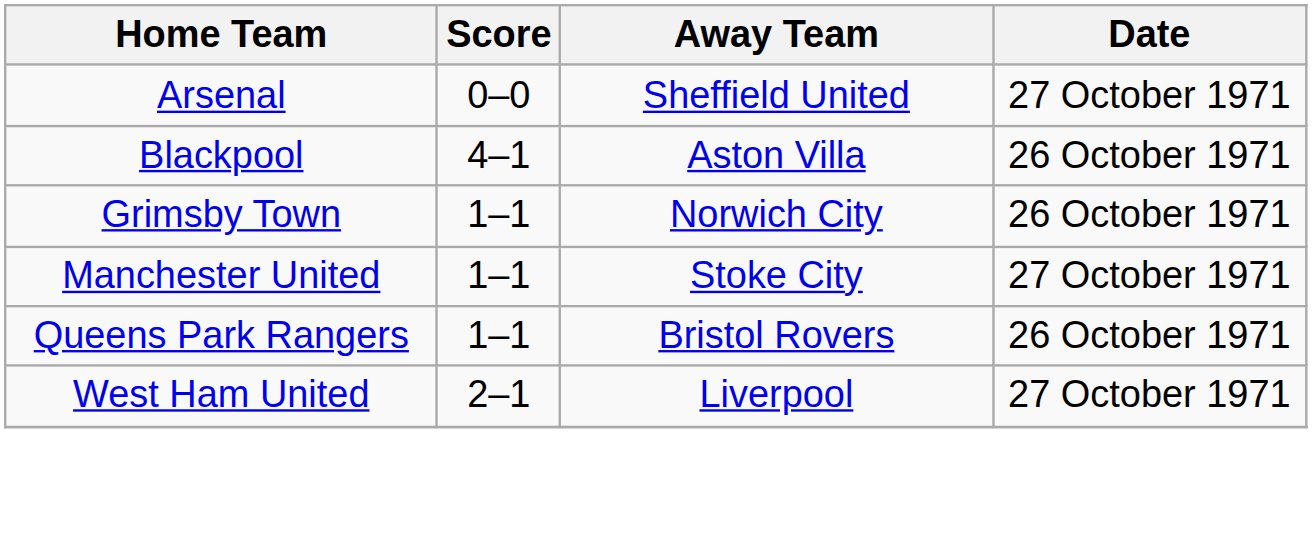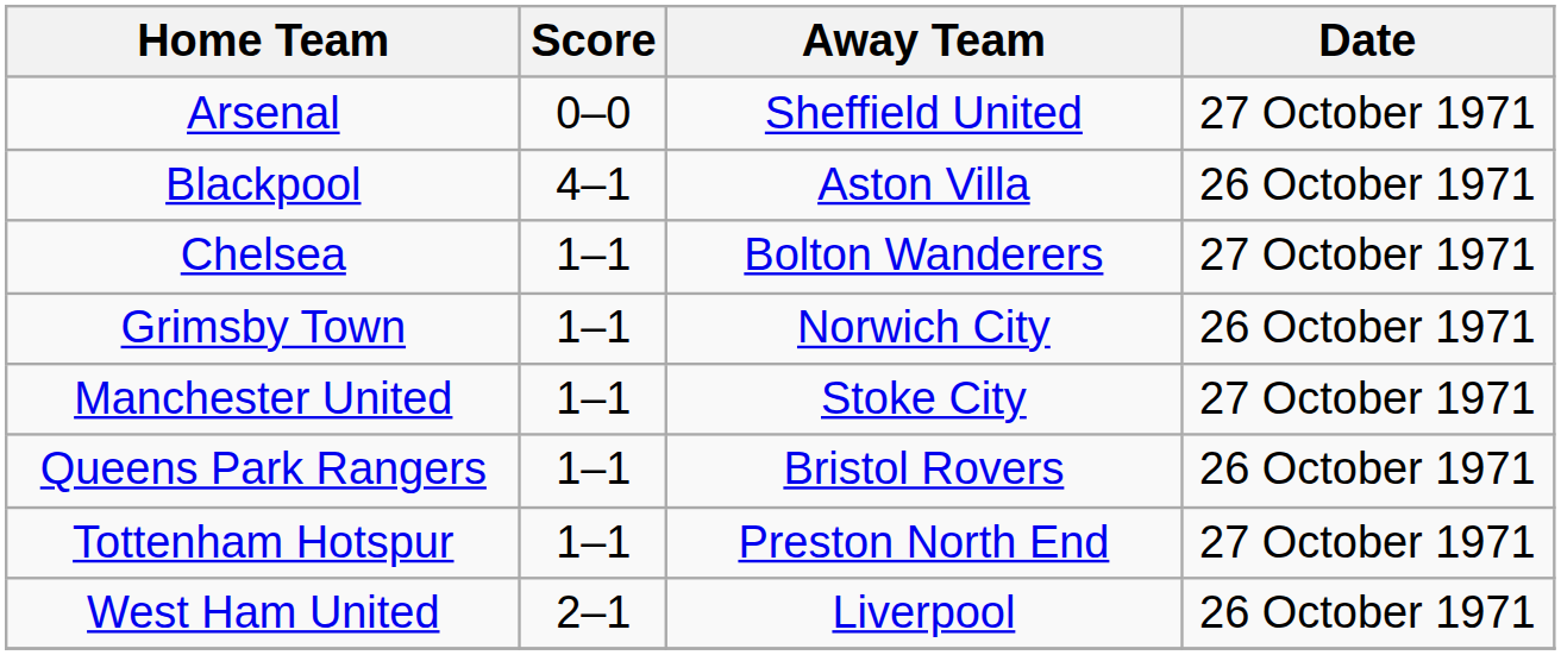+ row: Chelsea | 1–1 | Bolton Wanderers | 27 October 1971
+ row: Tottenham Hotspur | 1–1 | Preston North End | 27 October 1971
West Ham United | Date: 27 October 1971 -> 26 October 1971
